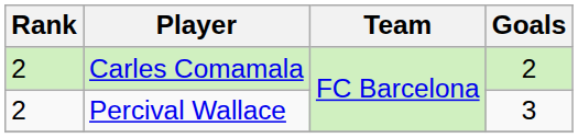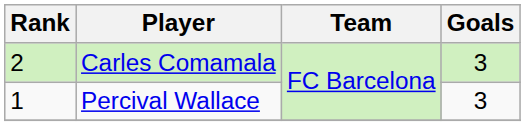Carles Comamala | Goals: 2 -> 3
Percival Wallace | Rank: 2 -> 1
